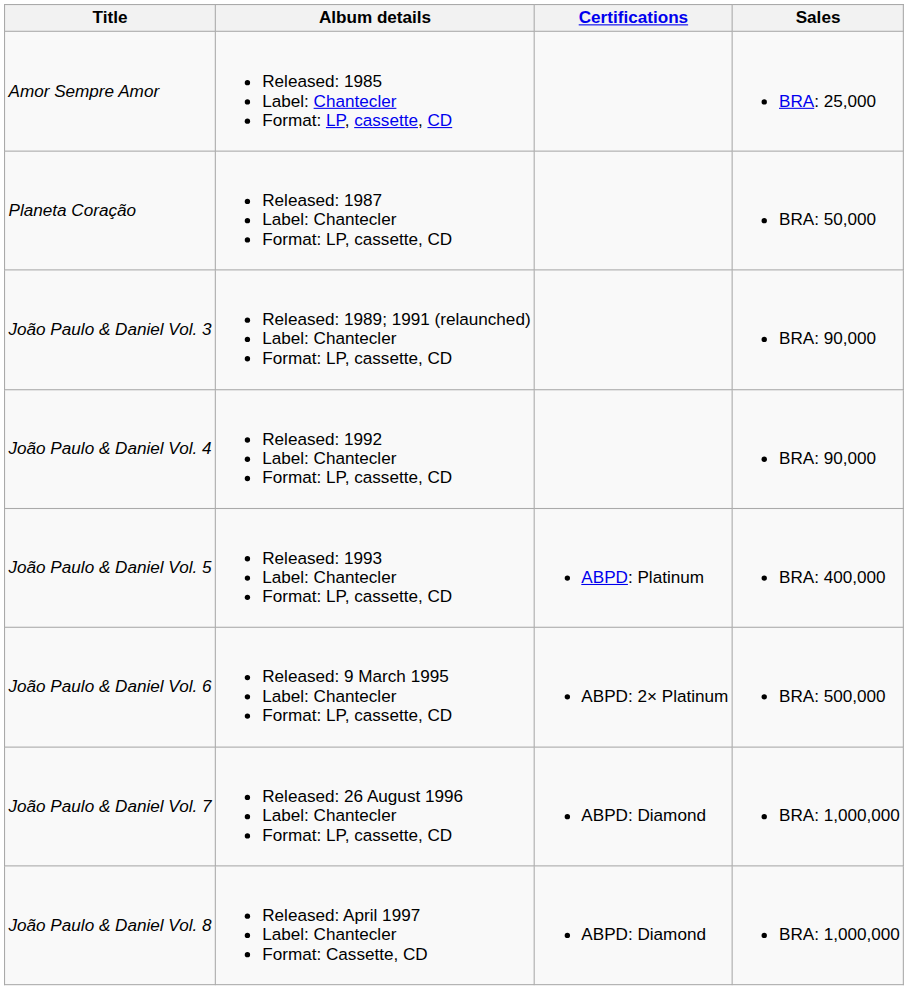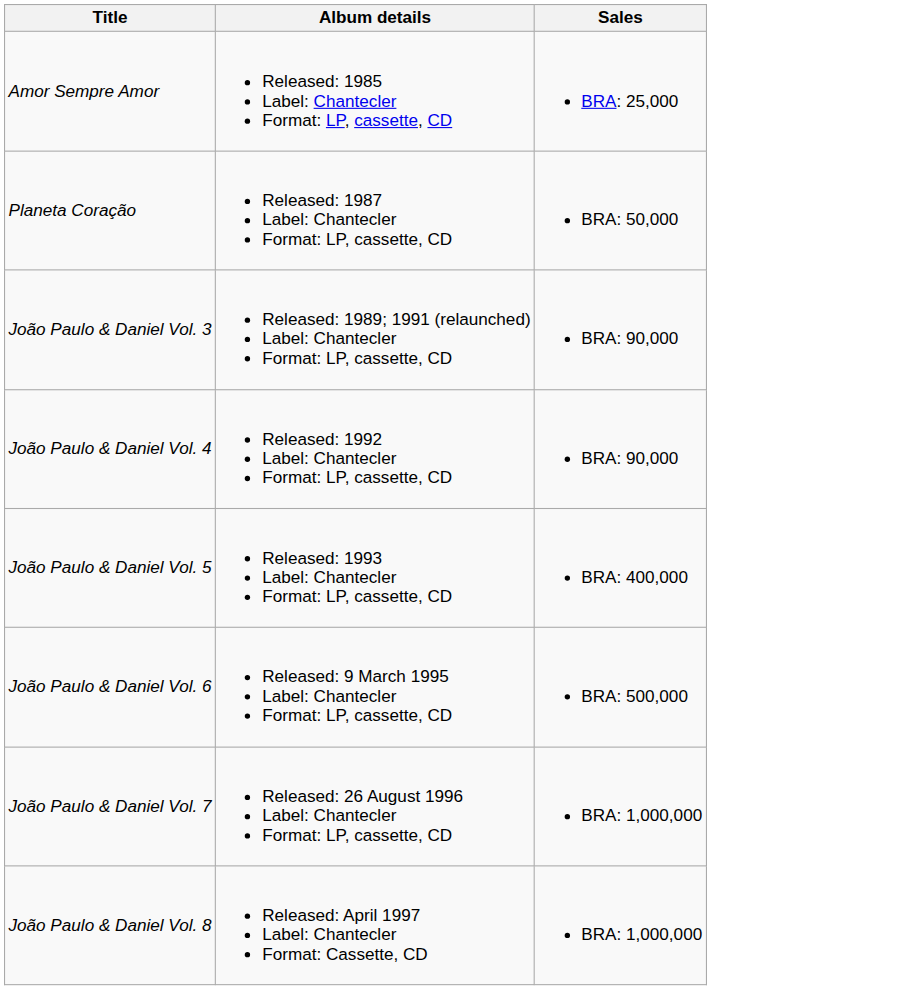- column: Certifications | ABPD: Platinum | ABPD: 2× Platinum | ABPD: Diamond | ABPD: Diamond
